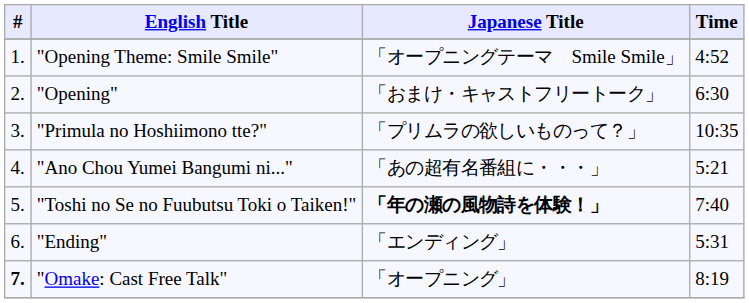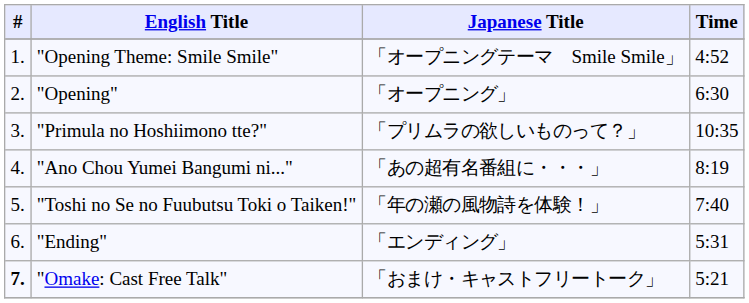"Opening" | Japanese Title: 「おまけ・キャストフリートーク」 -> 「オープニング」
"Ano Chou Yumei Bangumi ni..." | Time: 5:21 -> 8:19
"Toshi no Se no Fuubutsu Toki o Taiken!" | Japanese Title: bold -> normal
"Omake: Cast Free Talk" | Japanese Title: 「オープニング」 -> 「おまけ・キャストフリートーク」
"Omake: Cast Free Talk" | Time: 8:19 -> 5:21
